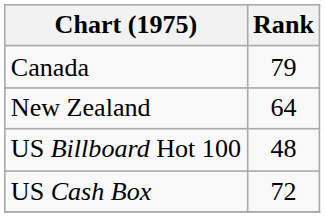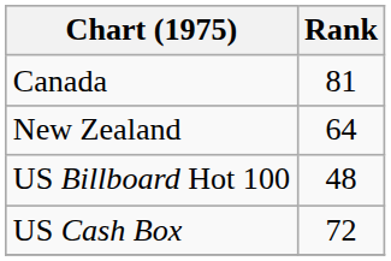Canada | Rank: 79 -> 81
